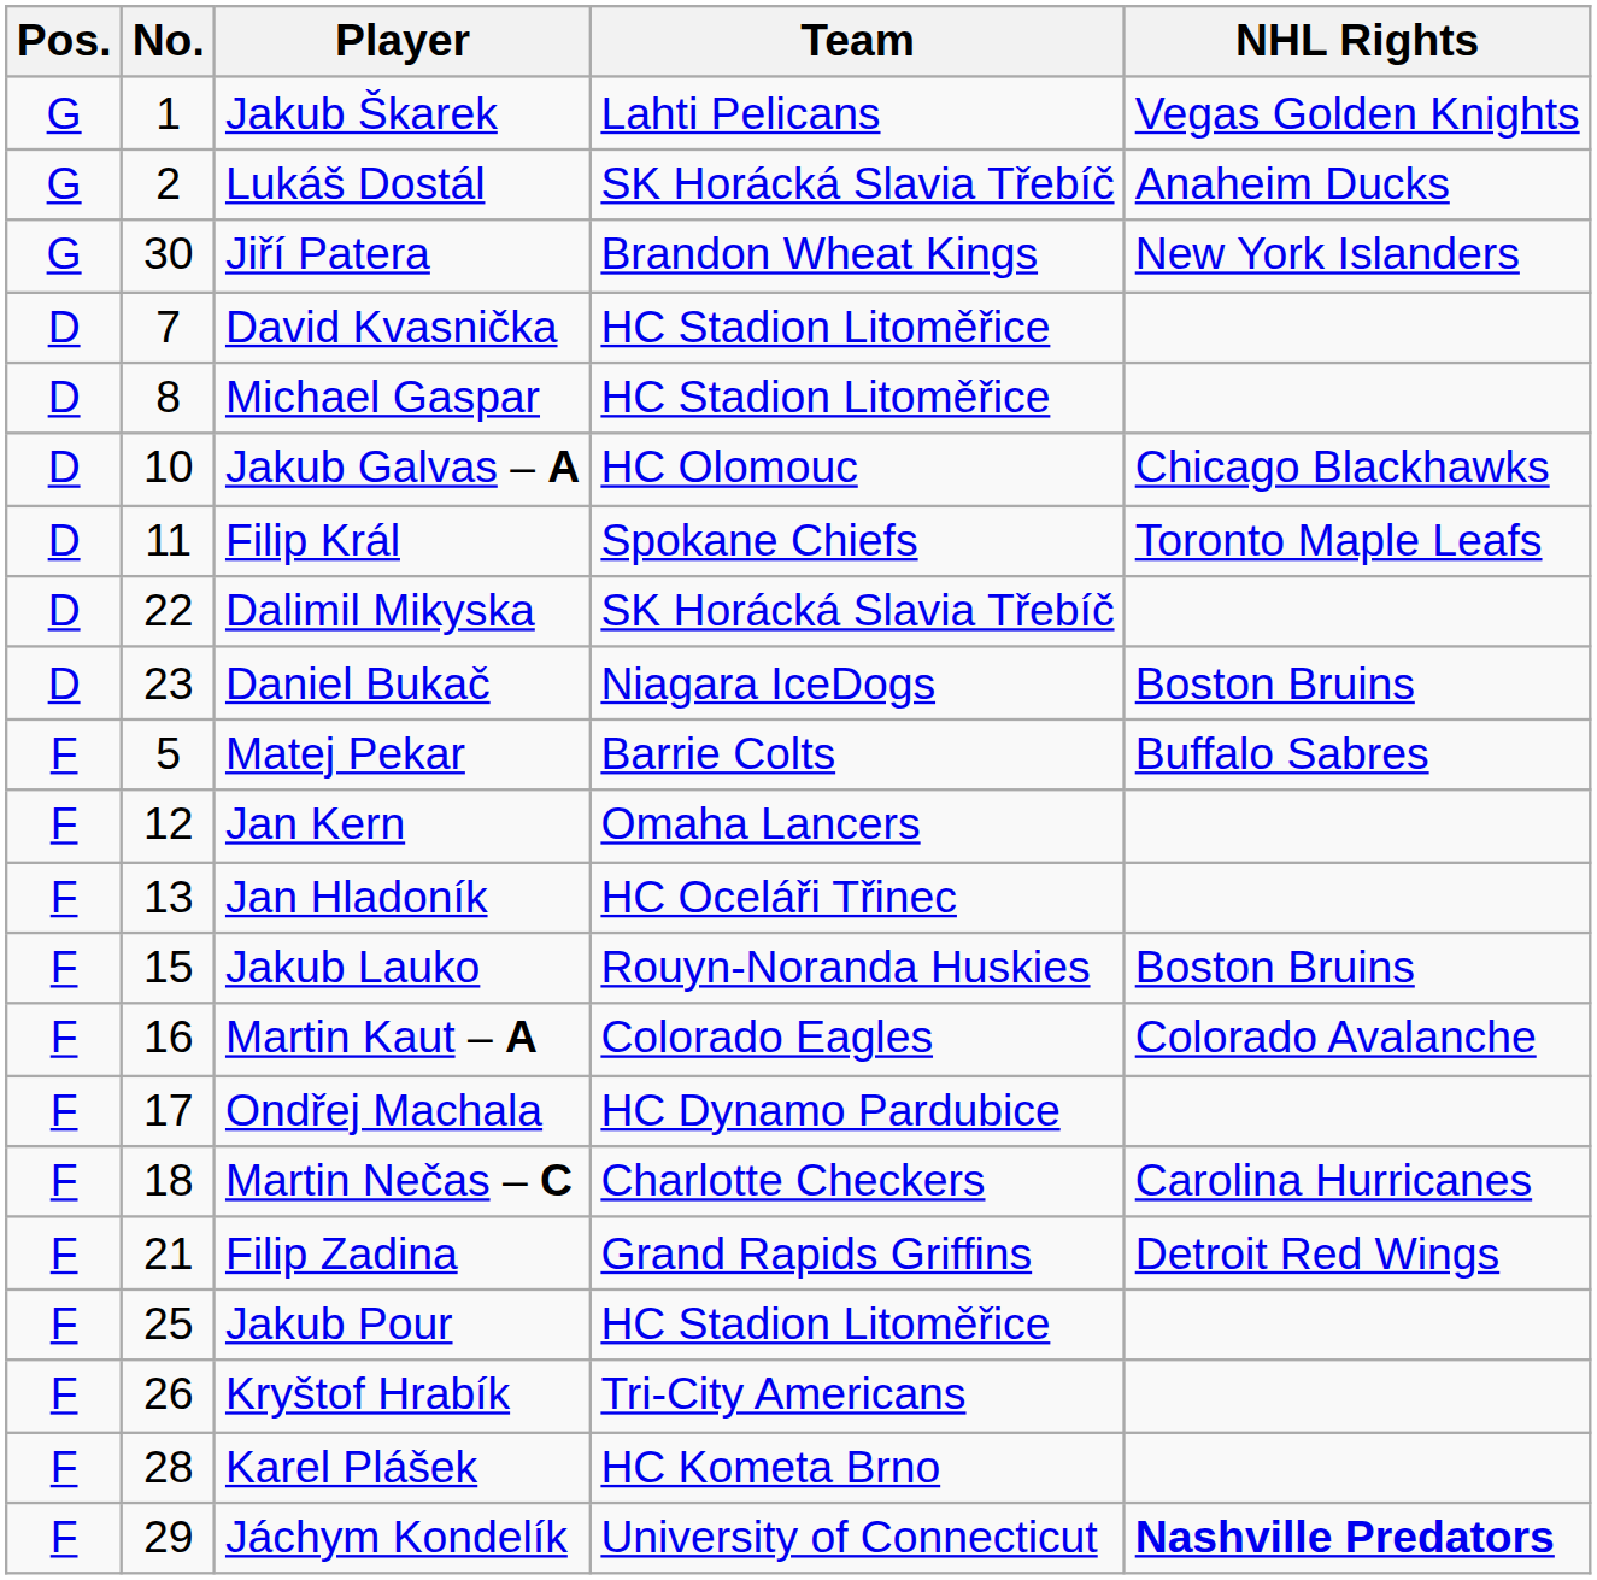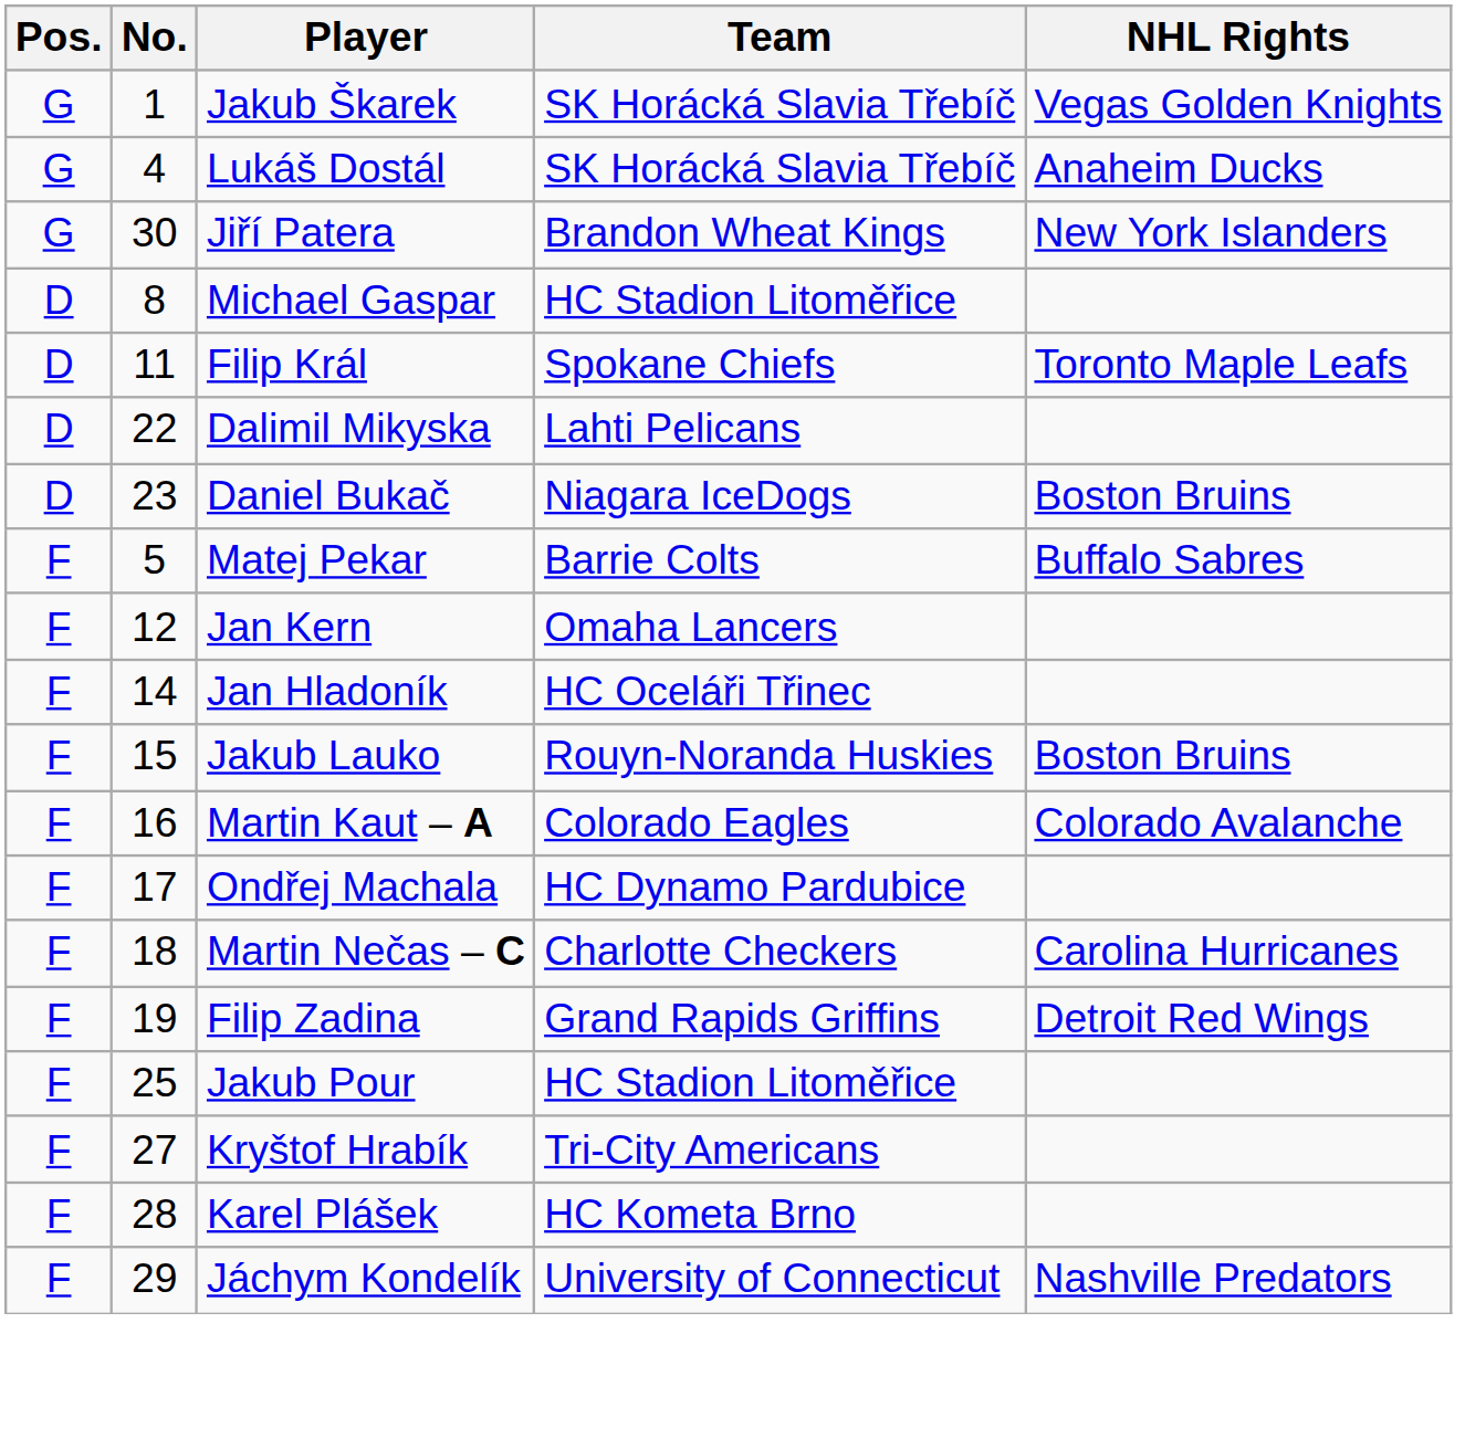Jakub Škarek | Team: Lahti Pelicans -> SK Horácká Slavia Třebíč
Lukáš Dostál | No.: 2 -> 4
- row: D | 7 | David Kvasnička | HC Stadion Litoměřice
- row: D | 10 | Jakub Galvas – A | HC Olomouc | Chicago Blackhawks
Dalimil Mikyska | Team: SK Horácká Slavia Třebíč -> Lahti Pelicans
Jan Hladoník | No.: 13 -> 14
Filip Zadina | No.: 21 -> 19
Kryštof Hrabík | No.: 26 -> 27
Jáchym Kondelík | NHL Rights: bold -> normal
